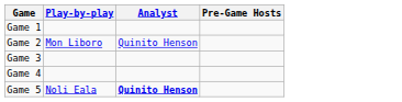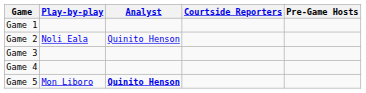+ column: Courtside Reporters
Game 2 | Play-by-play: Mon Liboro -> Noli Eala
Game 5 | Play-by-play: Noli Eala -> Mon Liboro
